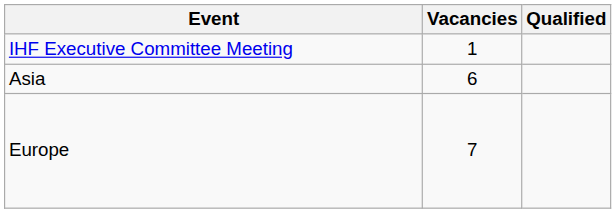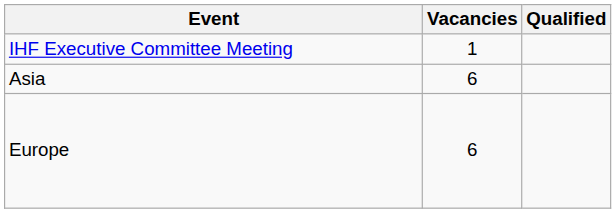Europe | Vacancies: 7 -> 6
